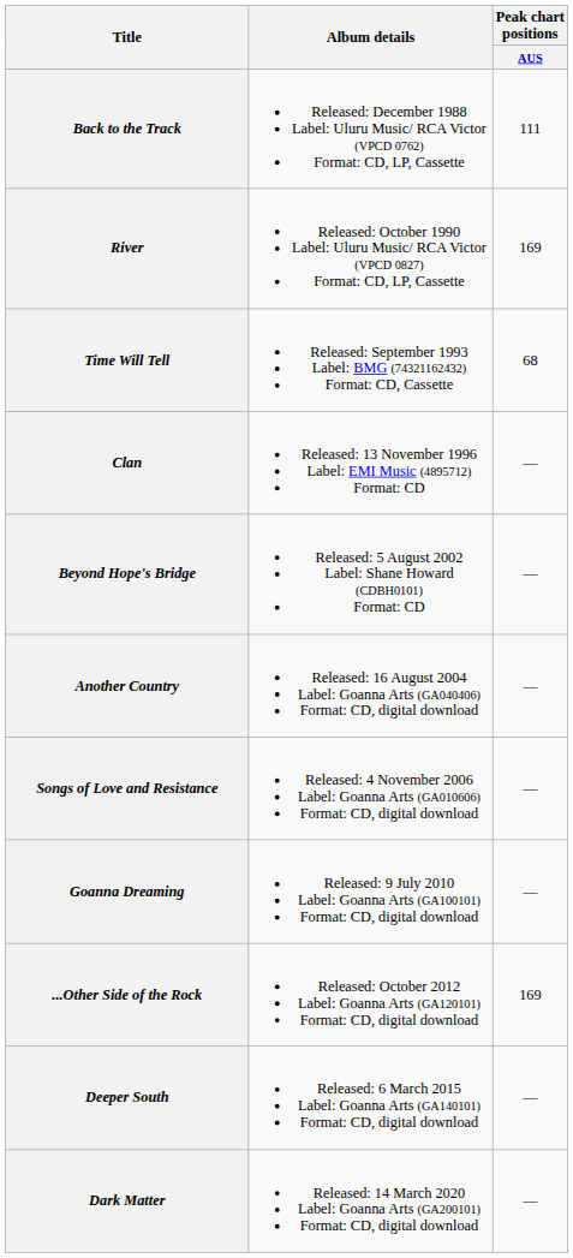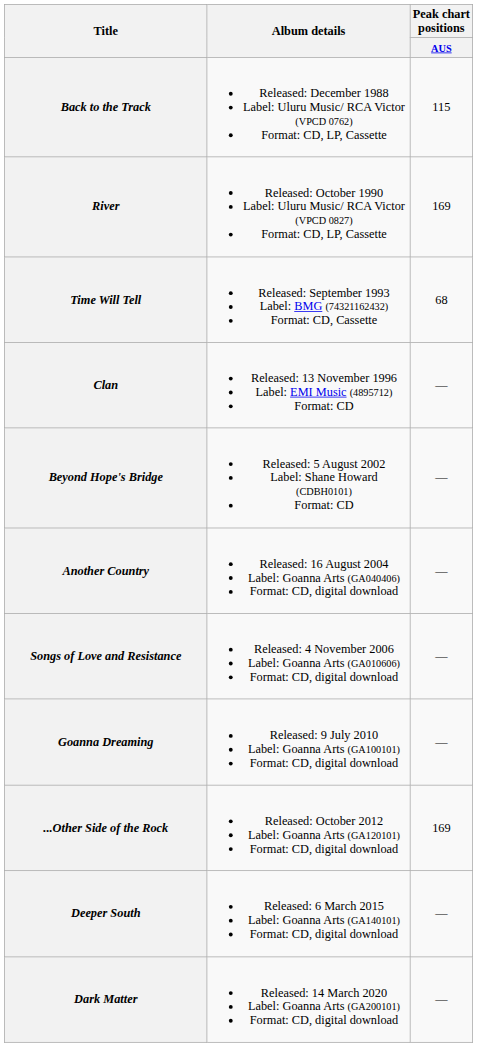Back to the Track | Peak chart positions / AUS: 111 -> 115
